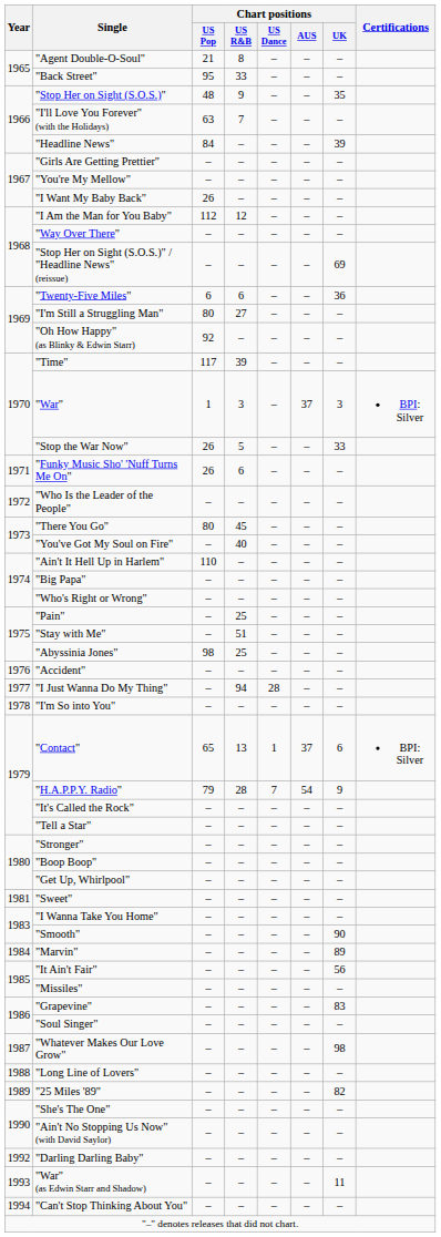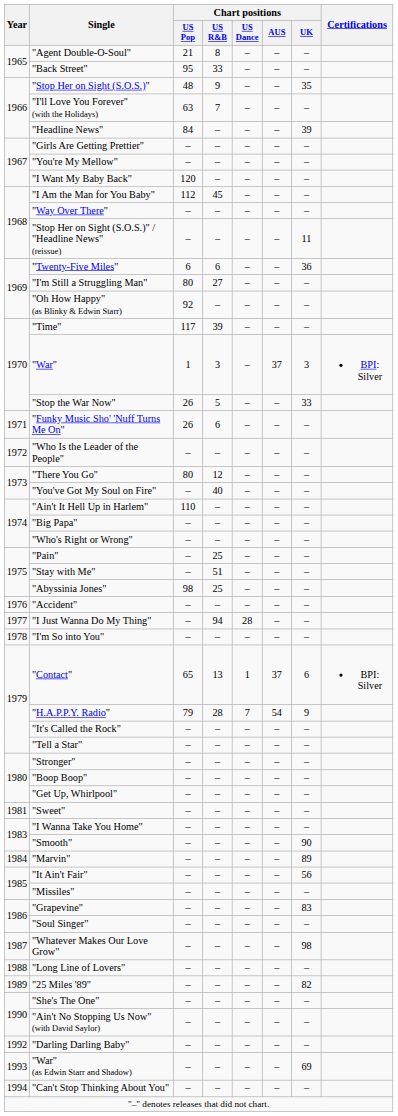"I Want My Baby Back" | Chart positions / US Pop: 26 -> 120
"I Am the Man for You Baby" | Chart positions / US R&B: 12 -> 45
"Stop Her on Sight (S.O.S.)" / "Headline News" (reissue) | Chart positions / UK: 69 -> 11
"There You Go" | Chart positions / US R&B: 45 -> 12
"War" (as Edwin Starr and Shadow) | Chart positions / UK: 11 -> 69
